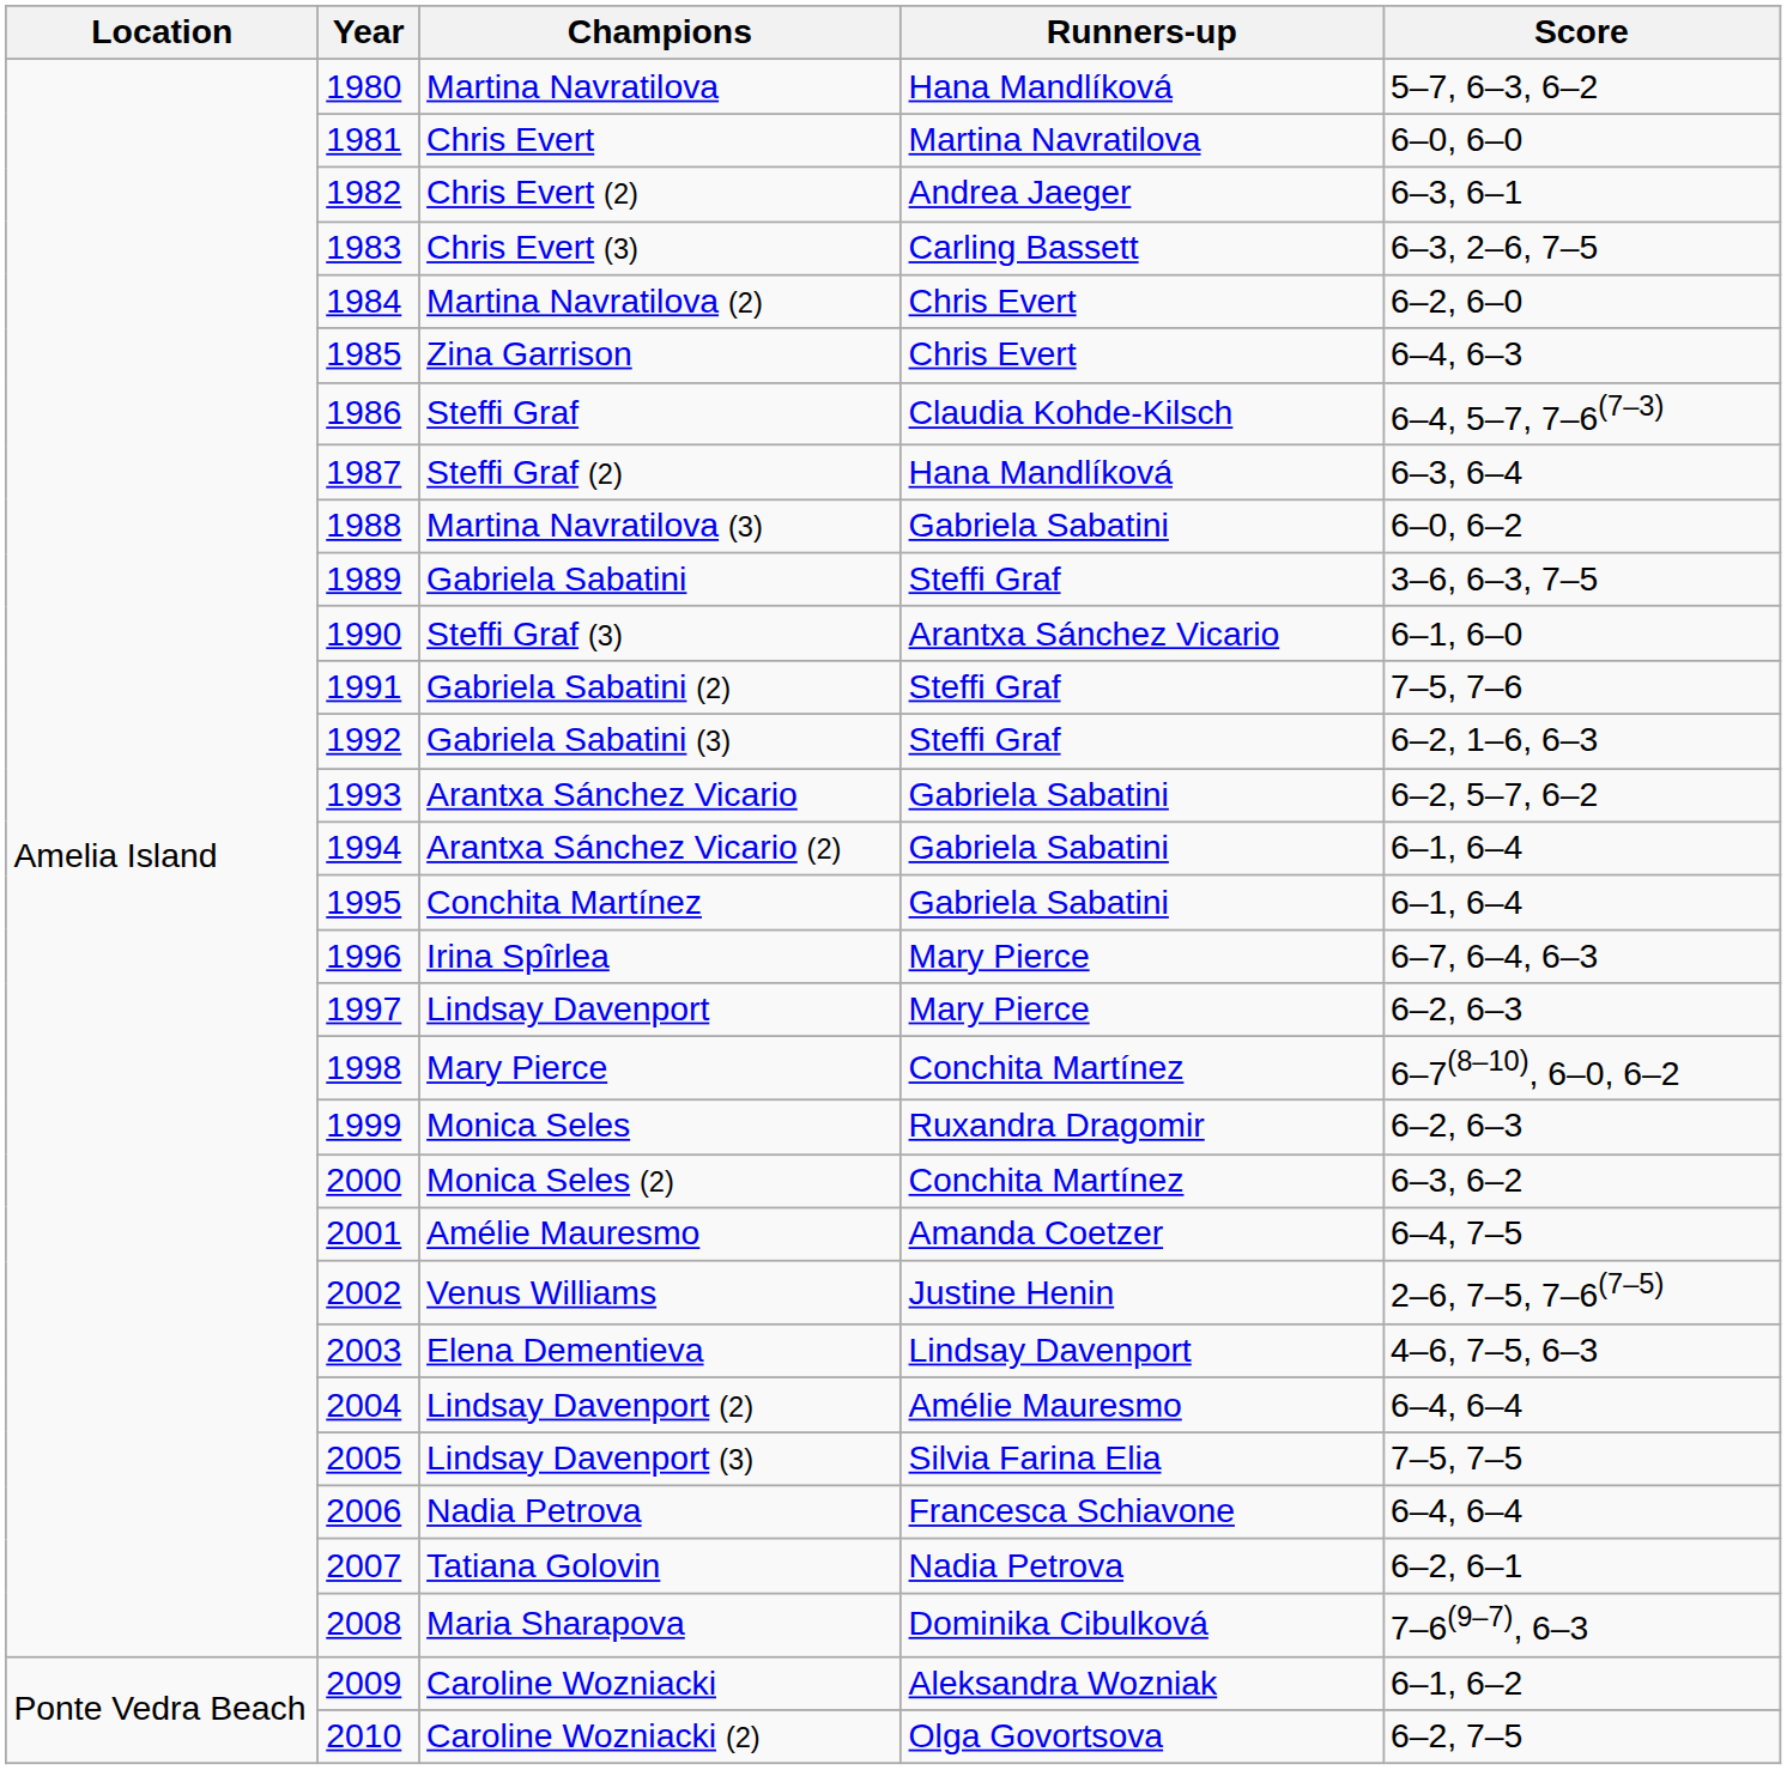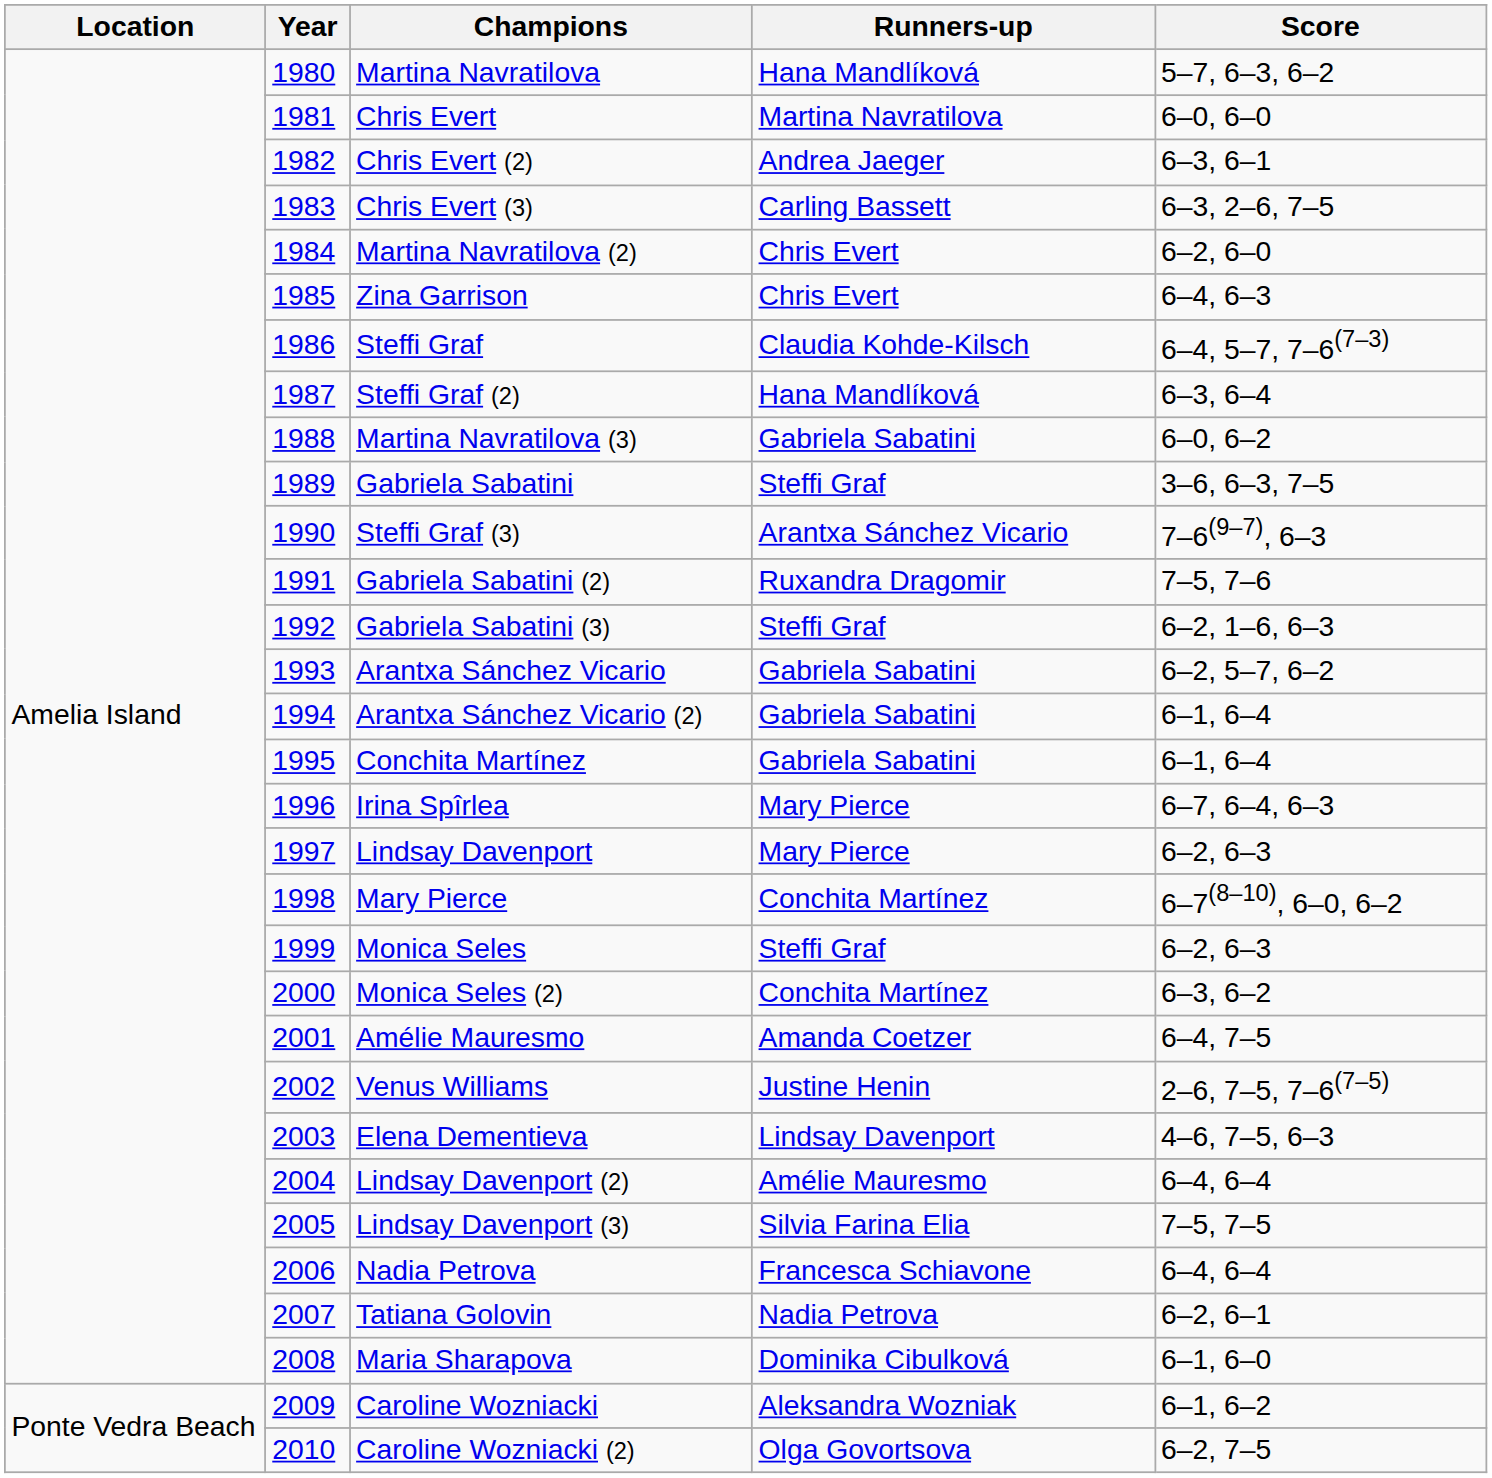Steffi Graf (3) | Score: 6–1, 6–0 -> 7–6(9–7), 6–3
Gabriela Sabatini (2) | Runners-up: Steffi Graf -> Ruxandra Dragomir
Monica Seles | Runners-up: Ruxandra Dragomir -> Steffi Graf
Maria Sharapova | Score: 7–6(9–7), 6–3 -> 6–1, 6–0
